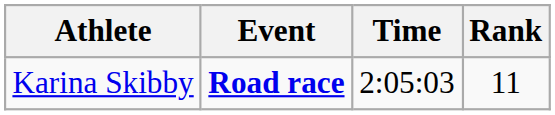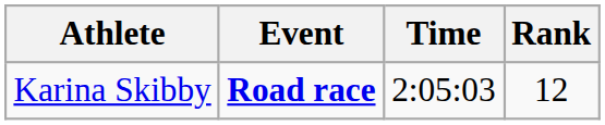Karina Skibby | Rank: 11 -> 12
